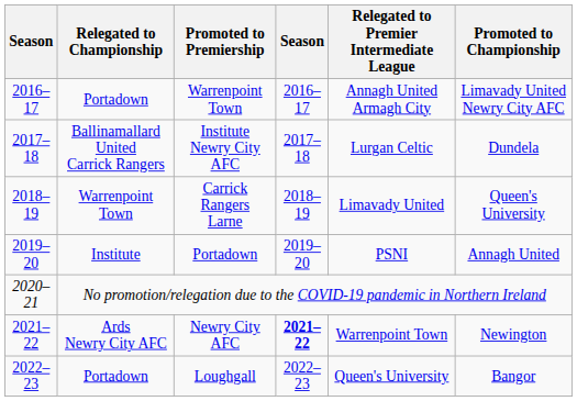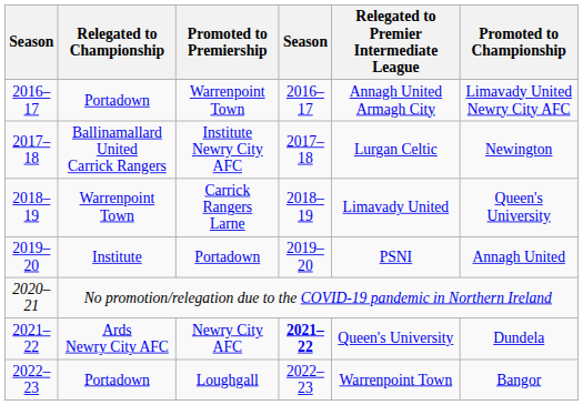Institute Newry City AFC | Promoted to Championship: Dundela -> Newington
Newry City AFC | Relegated to Premier Intermediate League: Warrenpoint Town -> Queen's University
Newry City AFC | Promoted to Championship: Newington -> Dundela
Loughgall | Relegated to Premier Intermediate League: Queen's University -> Warrenpoint Town
